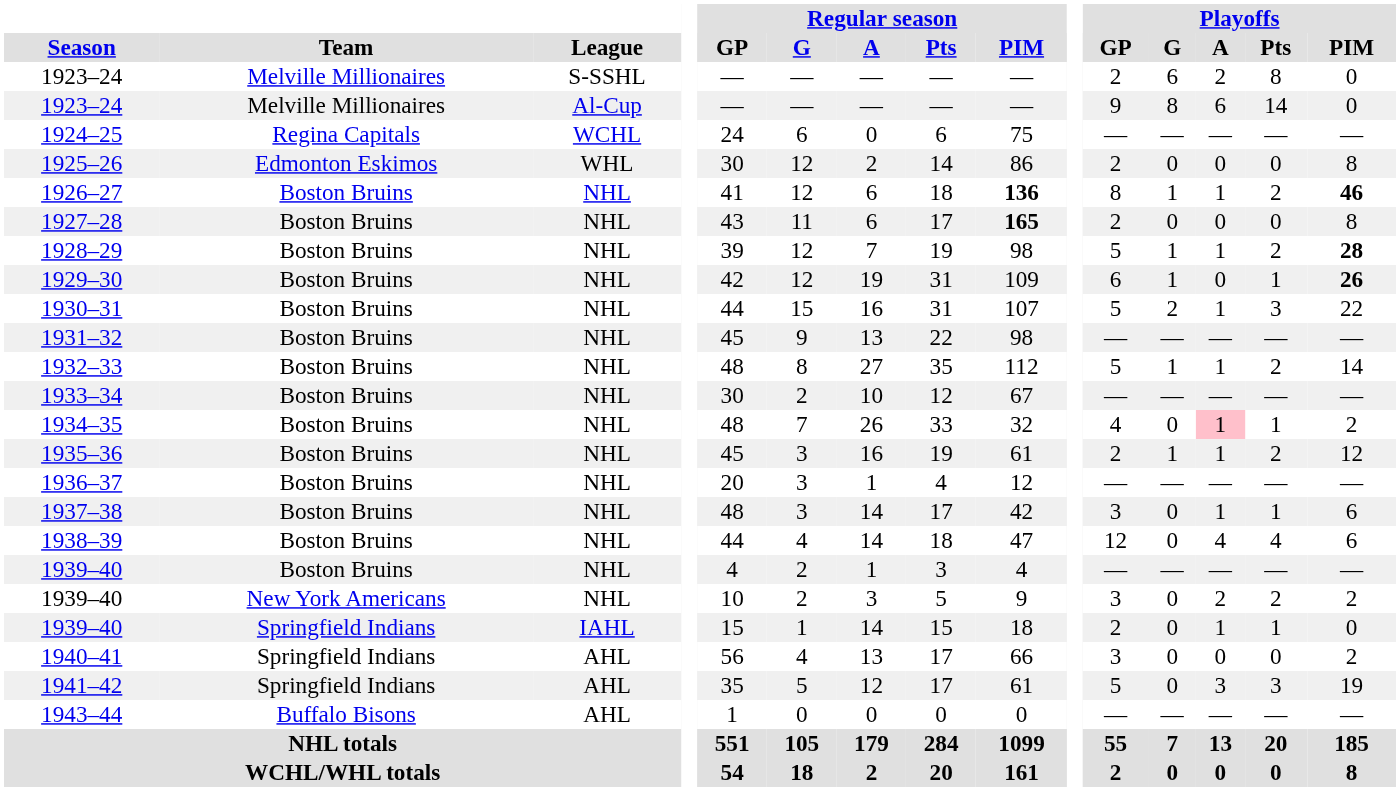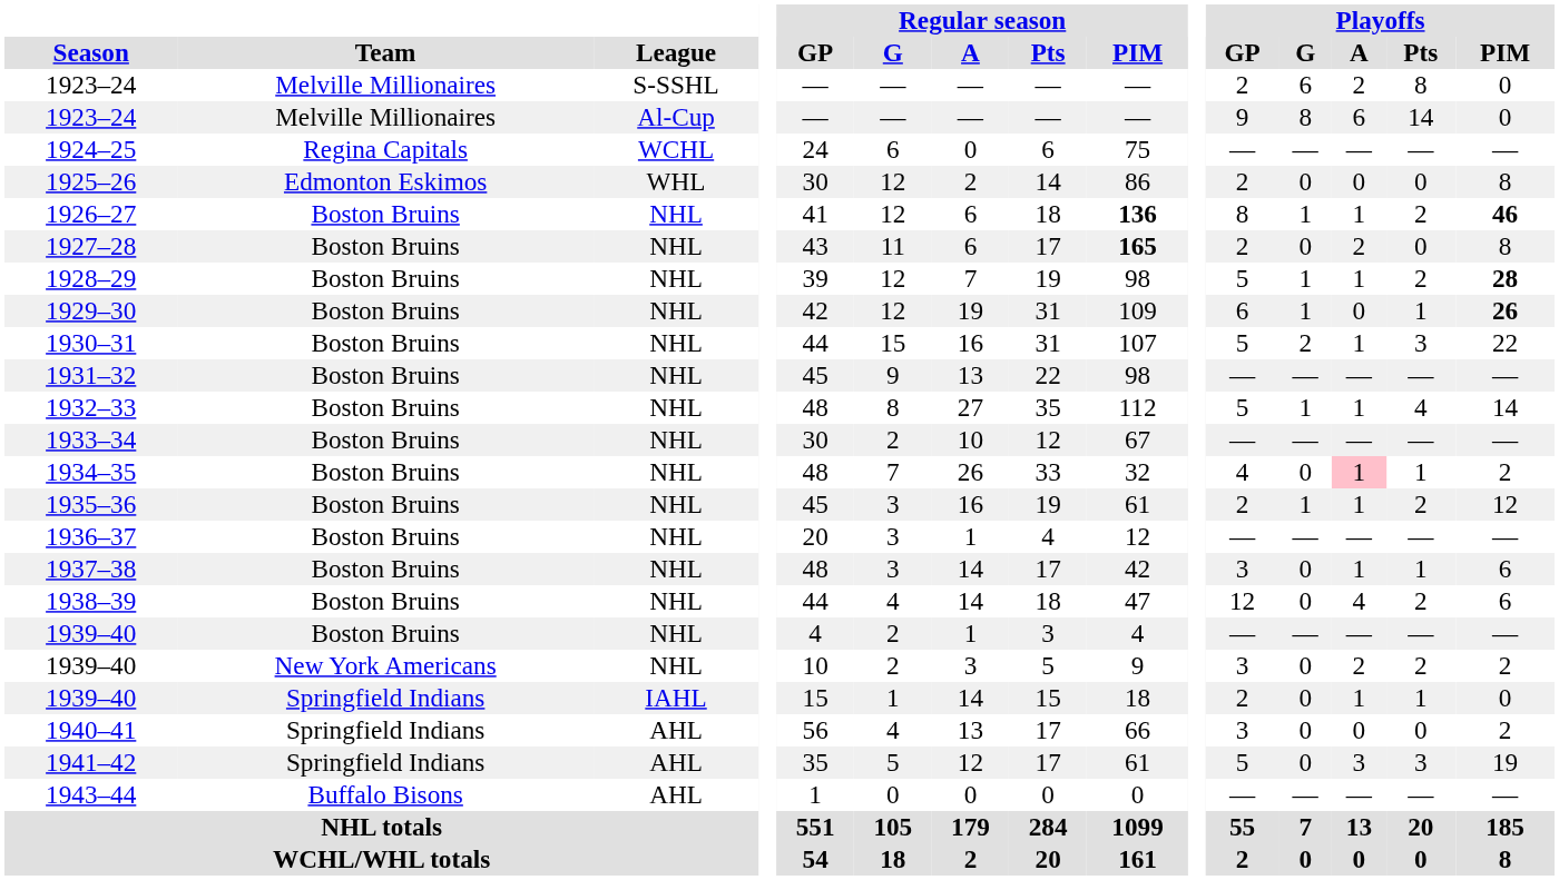1927–28 | Playoffs / A: 0 -> 2
1932–33 | Playoffs / Pts: 2 -> 4
1938–39 | Playoffs / Pts: 4 -> 2
